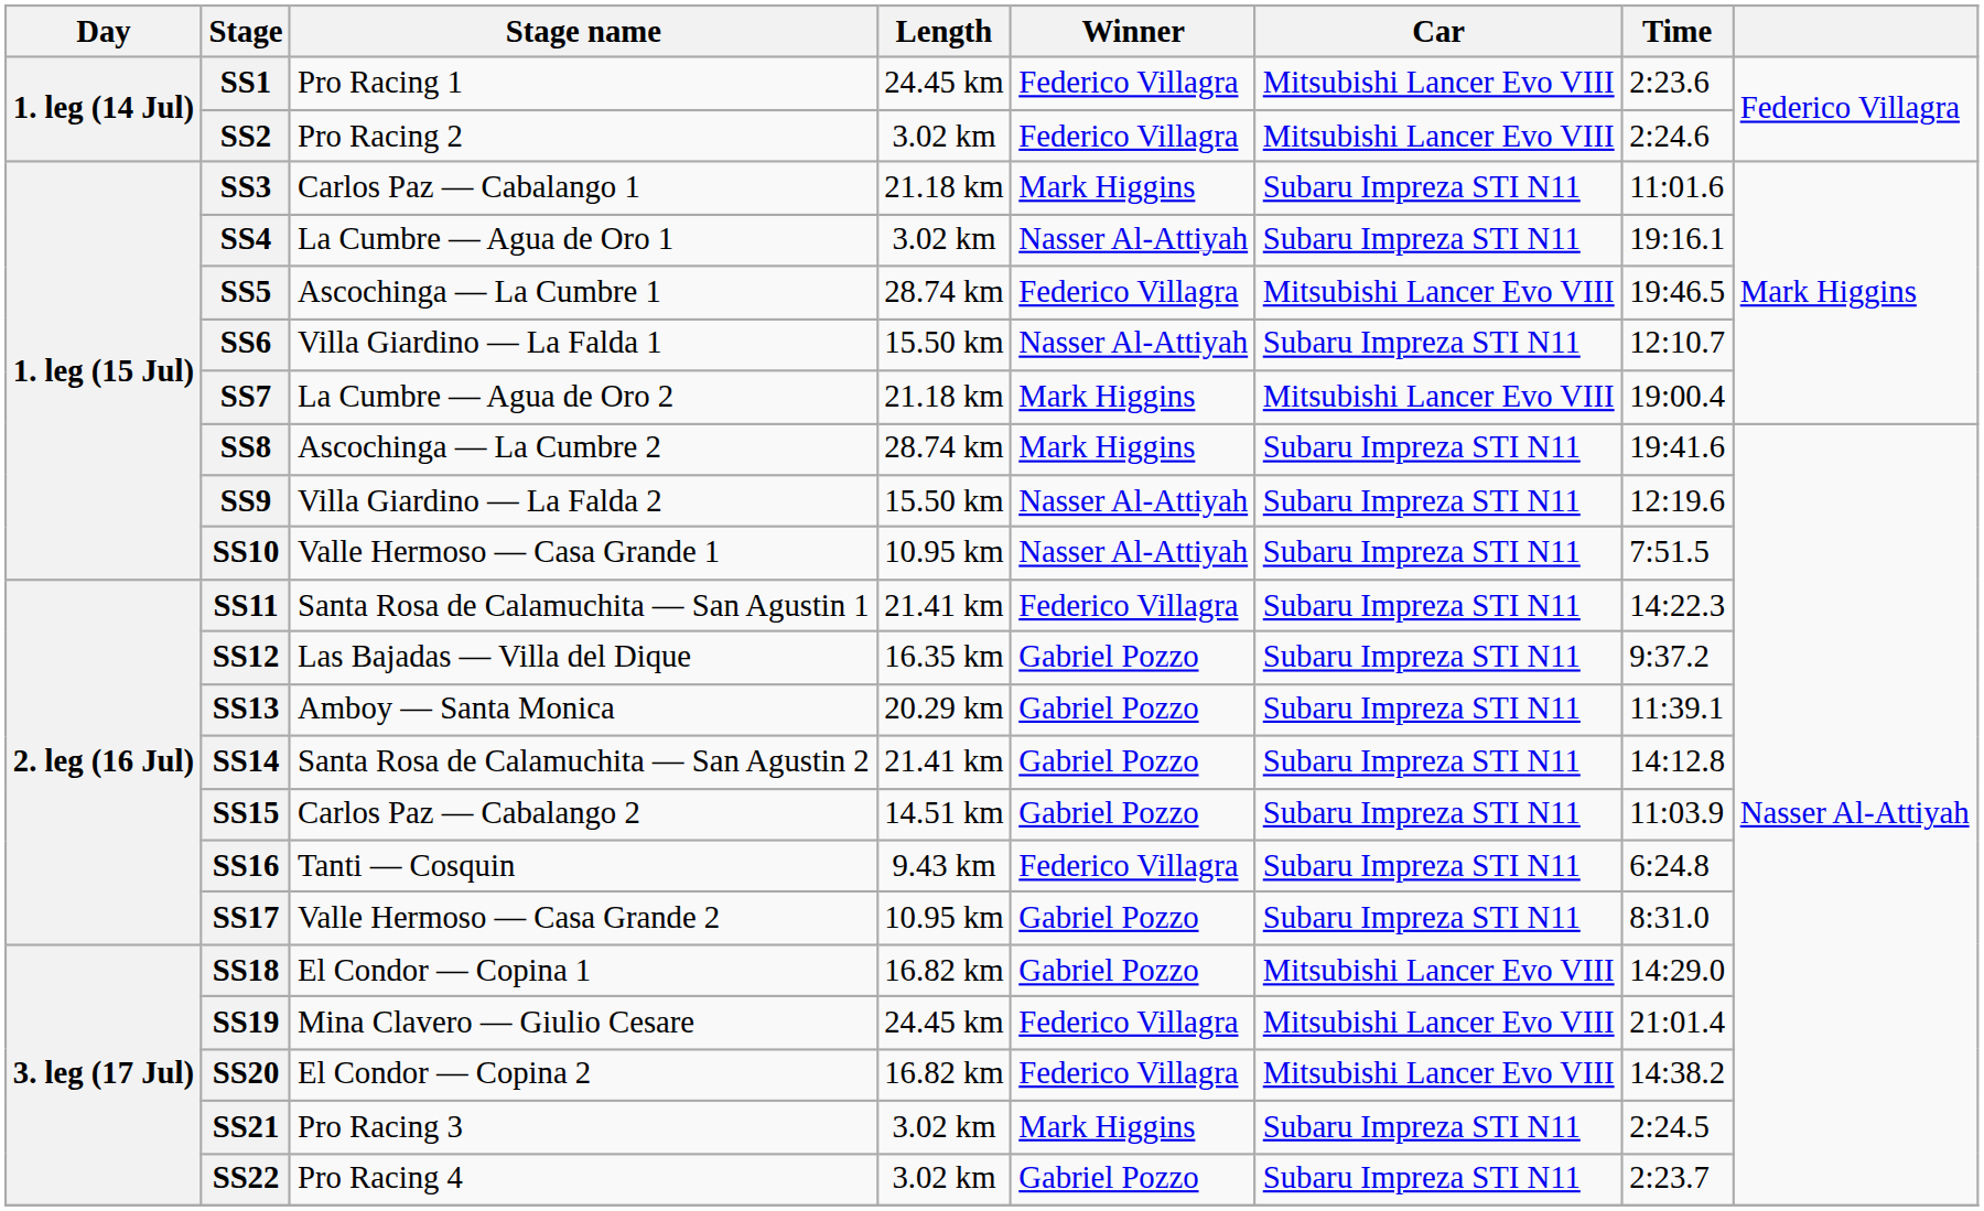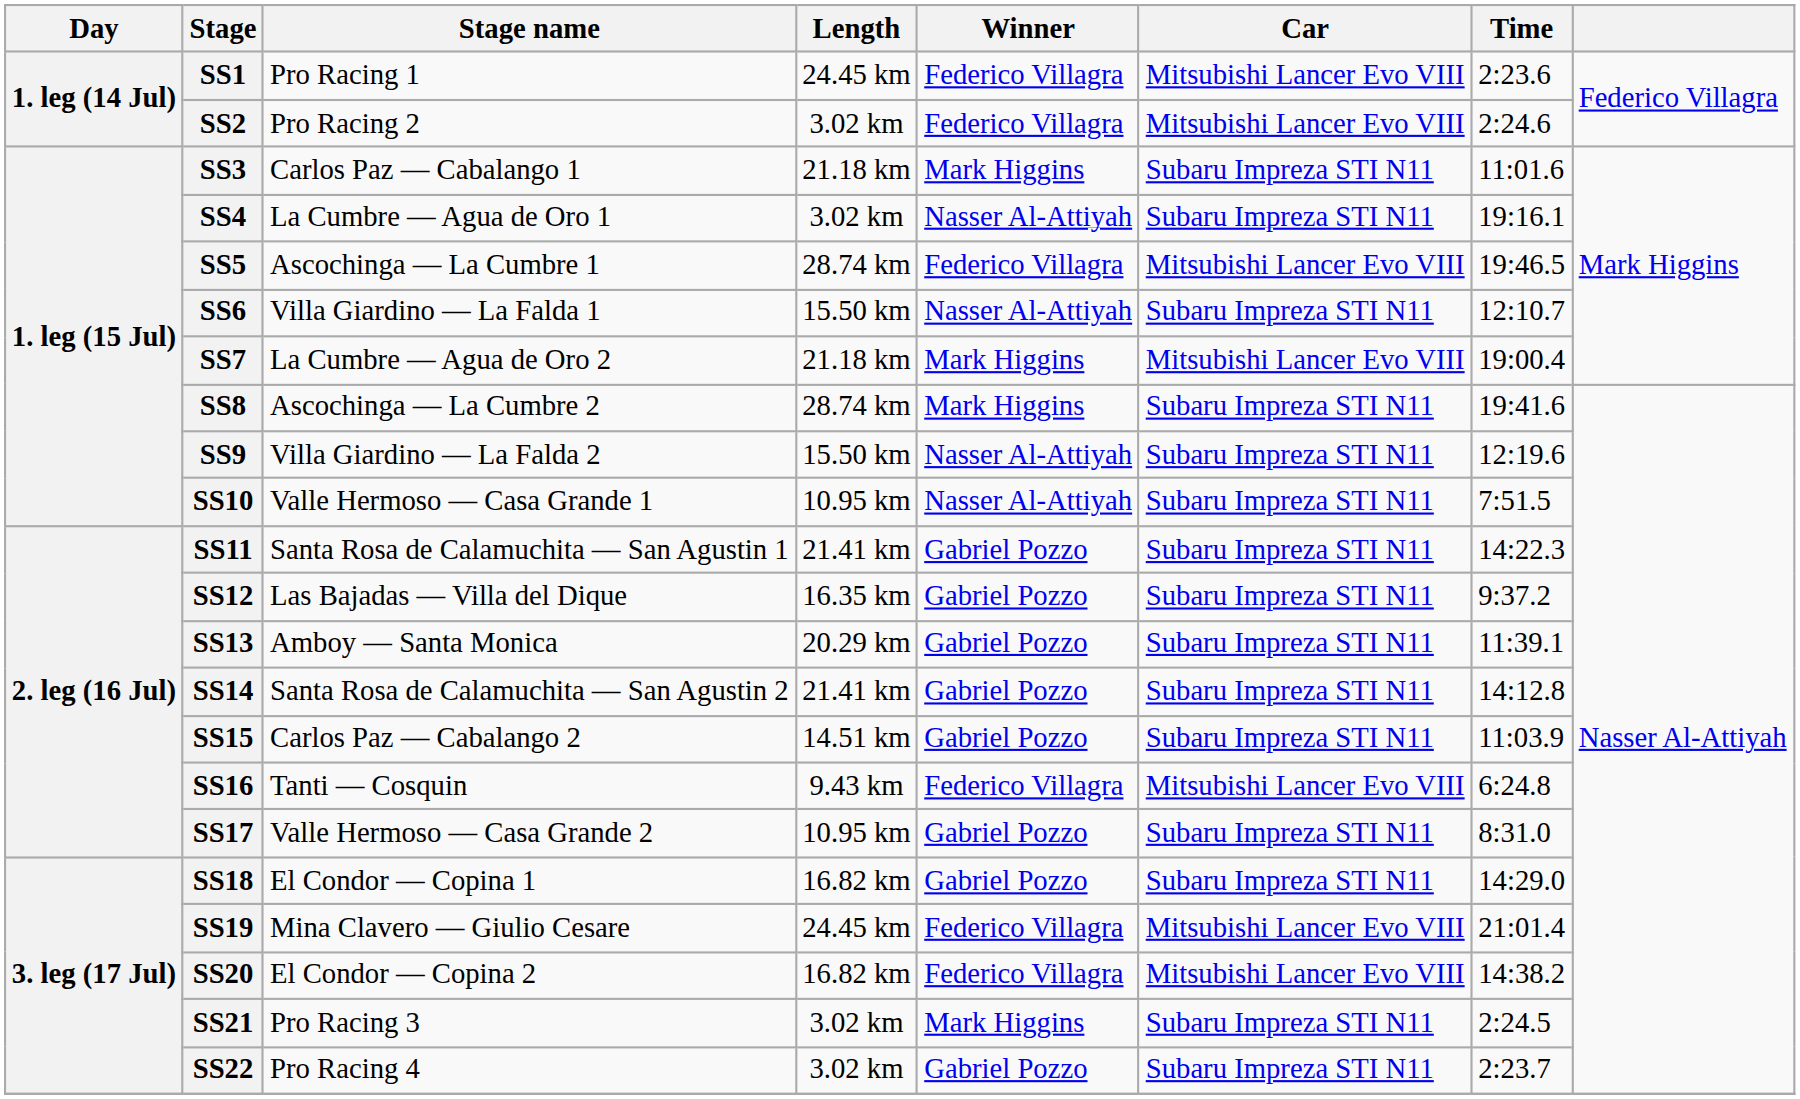SS11 | Winner: Federico Villagra -> Gabriel Pozzo
SS16 | Car: Subaru Impreza STI N11 -> Mitsubishi Lancer Evo VIII
SS18 | Car: Mitsubishi Lancer Evo VIII -> Subaru Impreza STI N11
